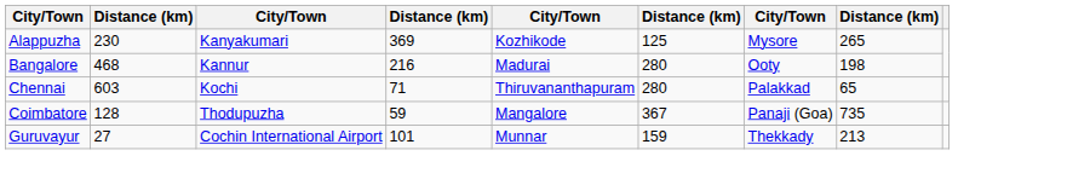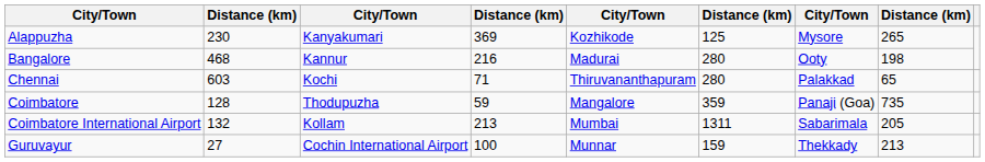Coimbatore | column 6: 367 -> 359
+ row: Coimbatore International Airport | 132 | Kollam | 213 | Mumbai | 1311 | Sabarimala | 205
Guruvayur | column 4: 101 -> 100
